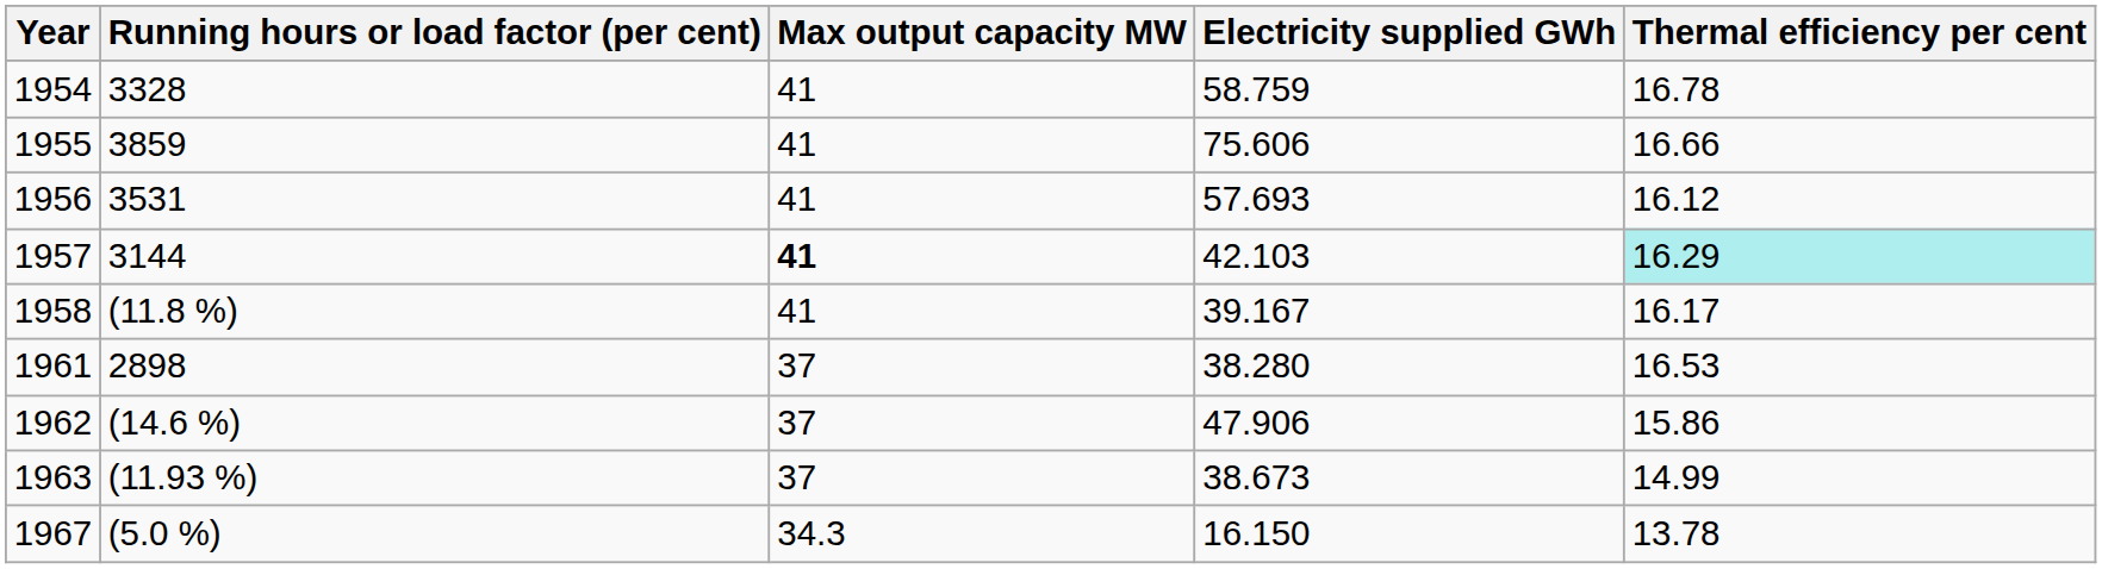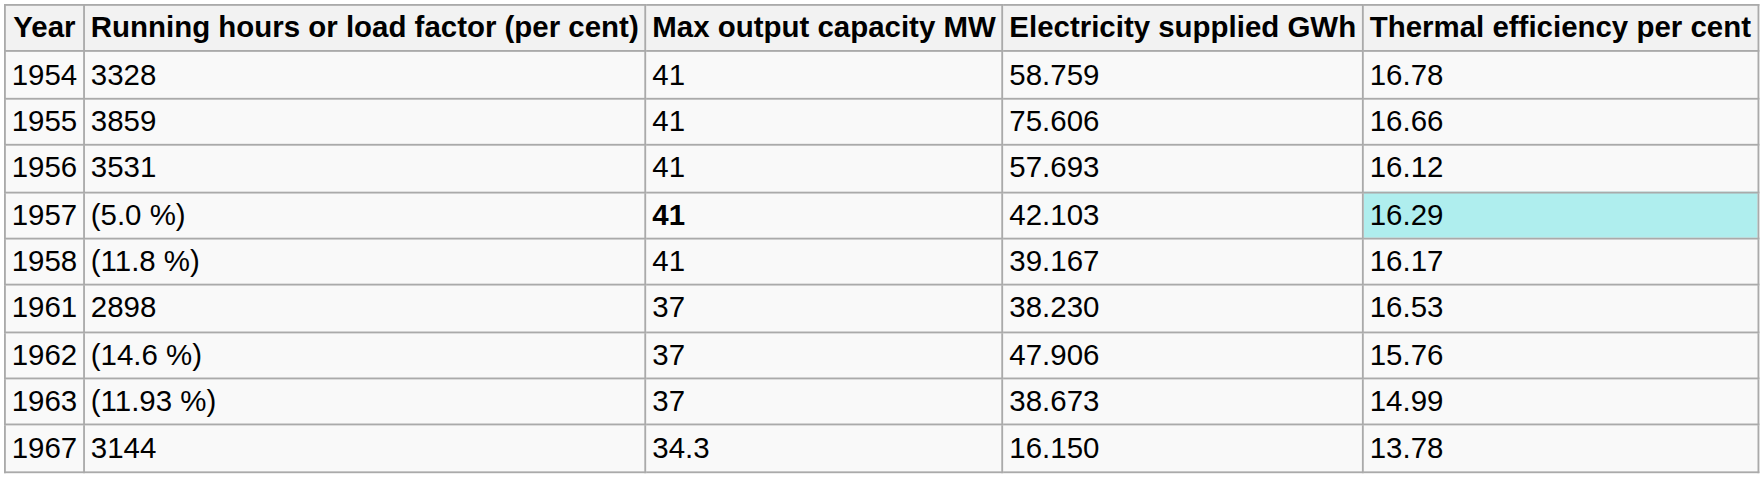1957 | Running hours or load factor (per cent): 3144 -> (5.0 %)
1961 | Electricity supplied GWh: 38.280 -> 38.230
1962 | Thermal efficiency per cent: 15.86 -> 15.76
1967 | Running hours or load factor (per cent): (5.0 %) -> 3144
